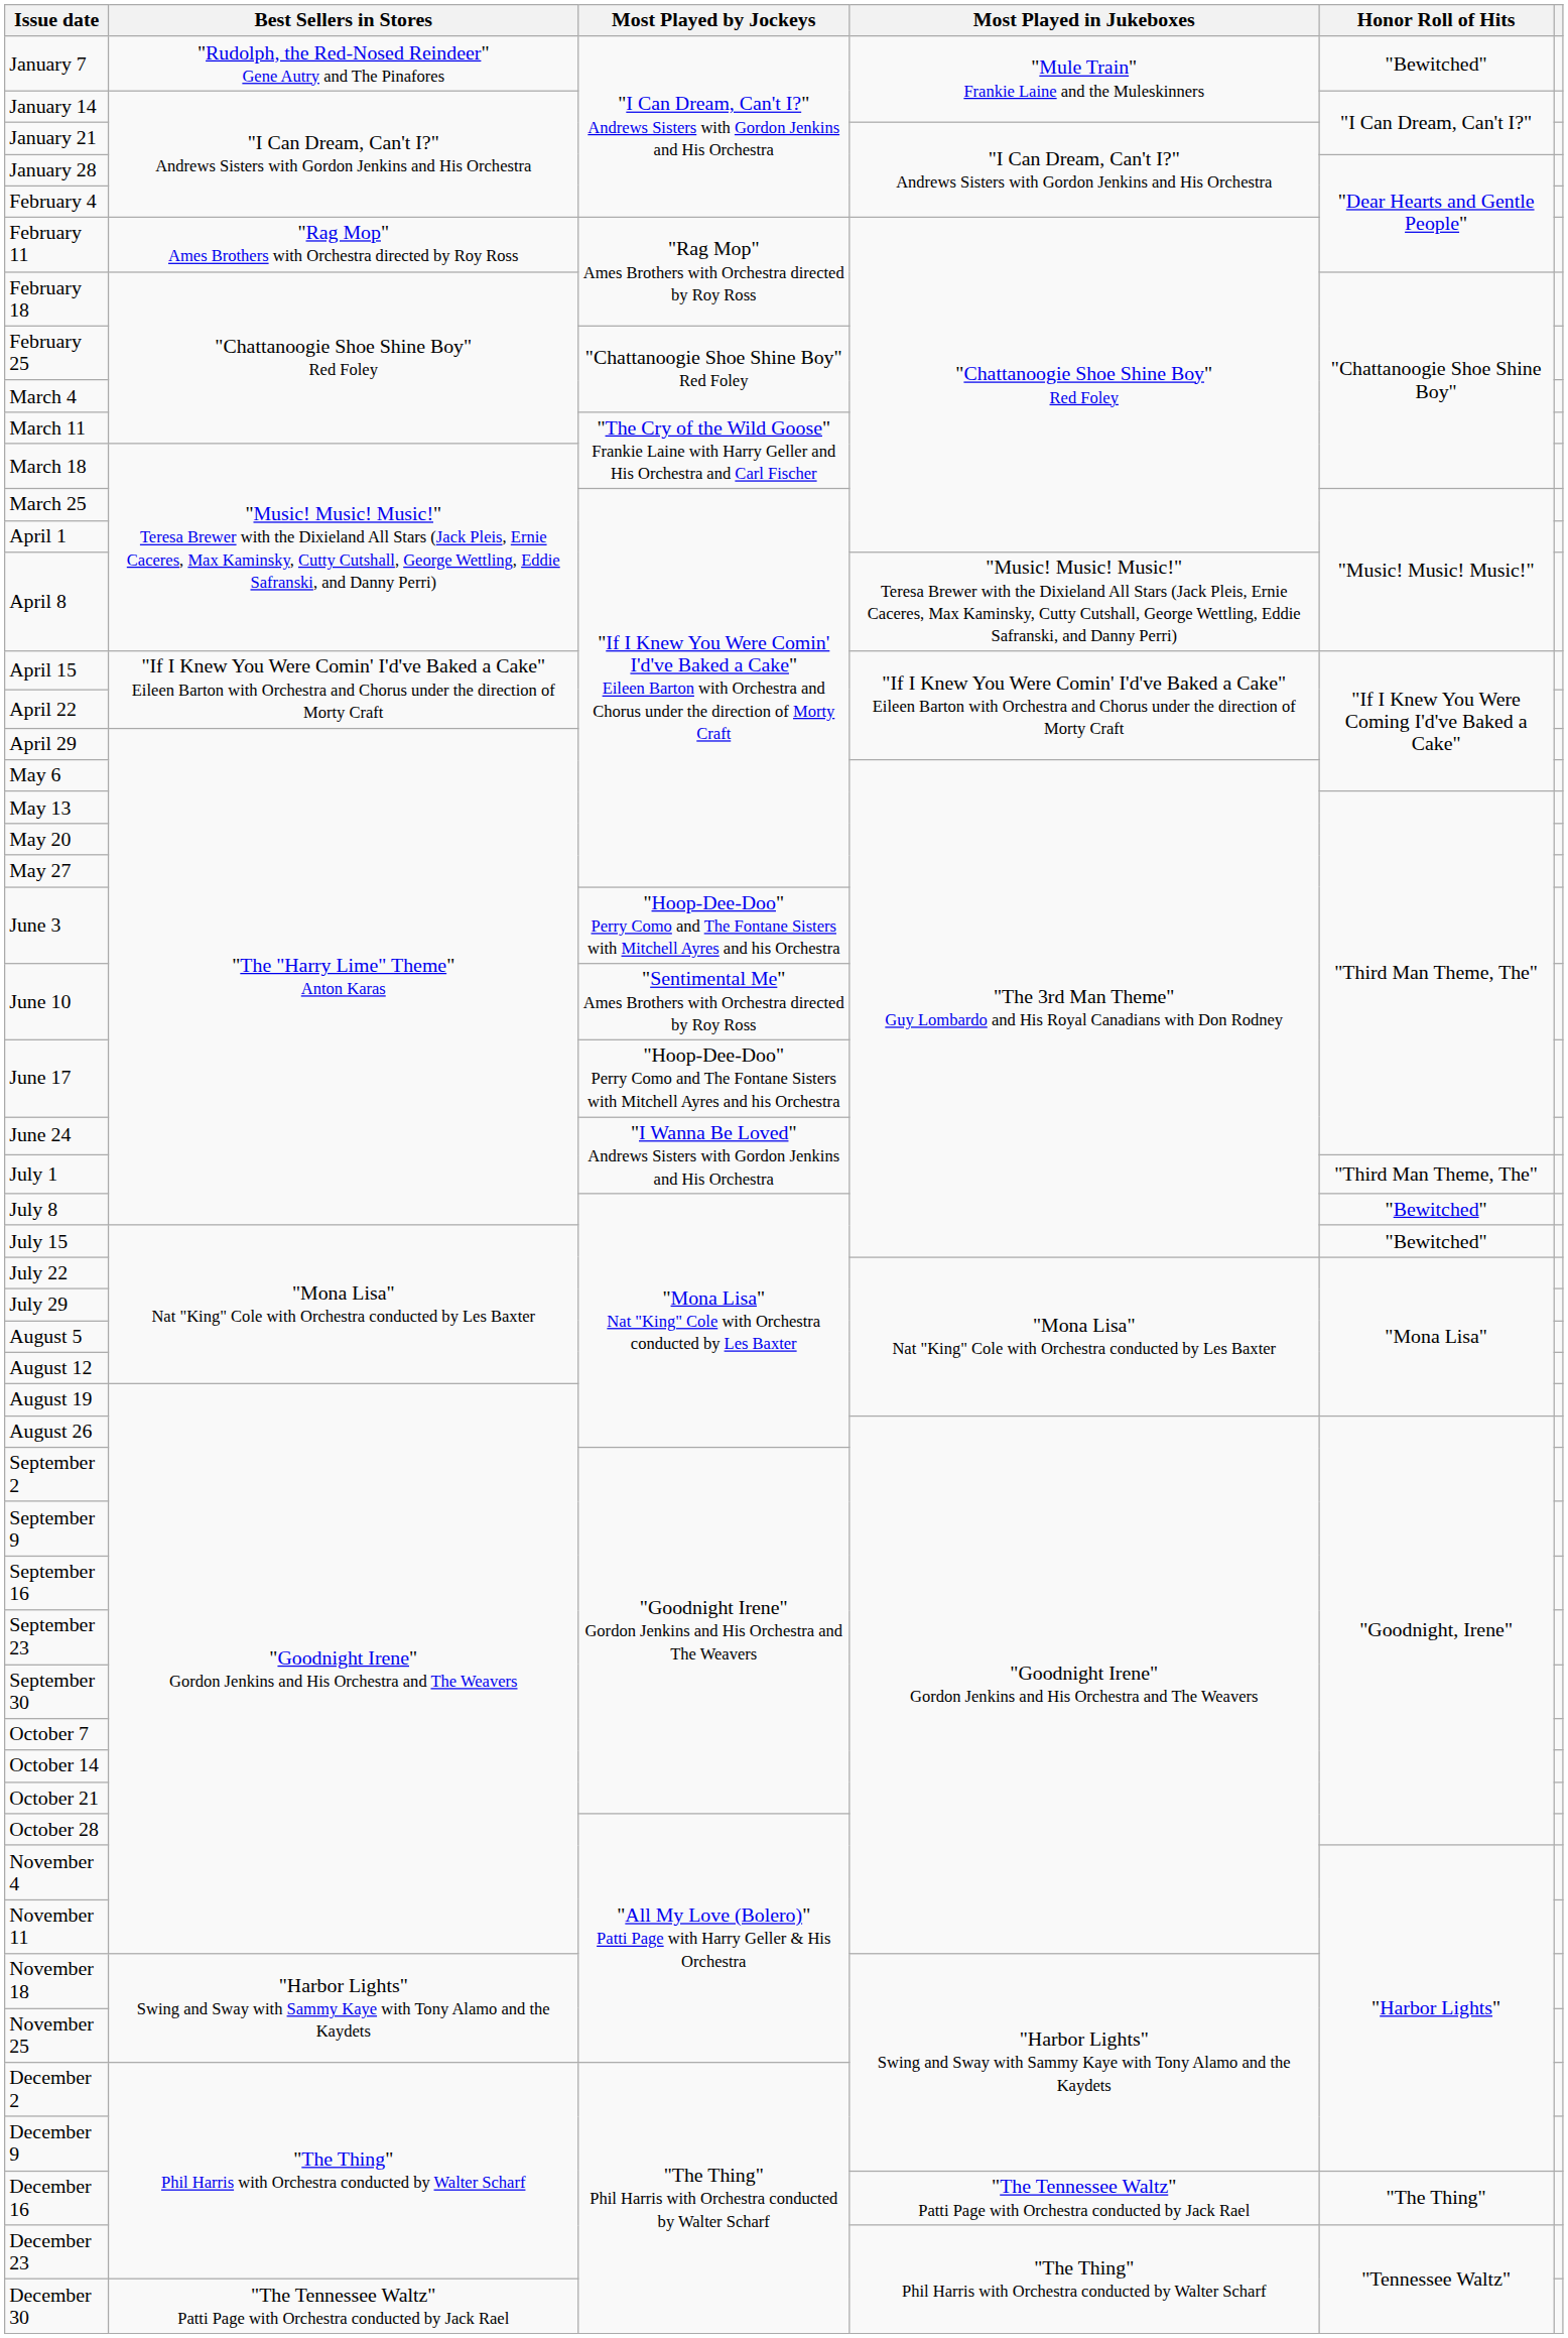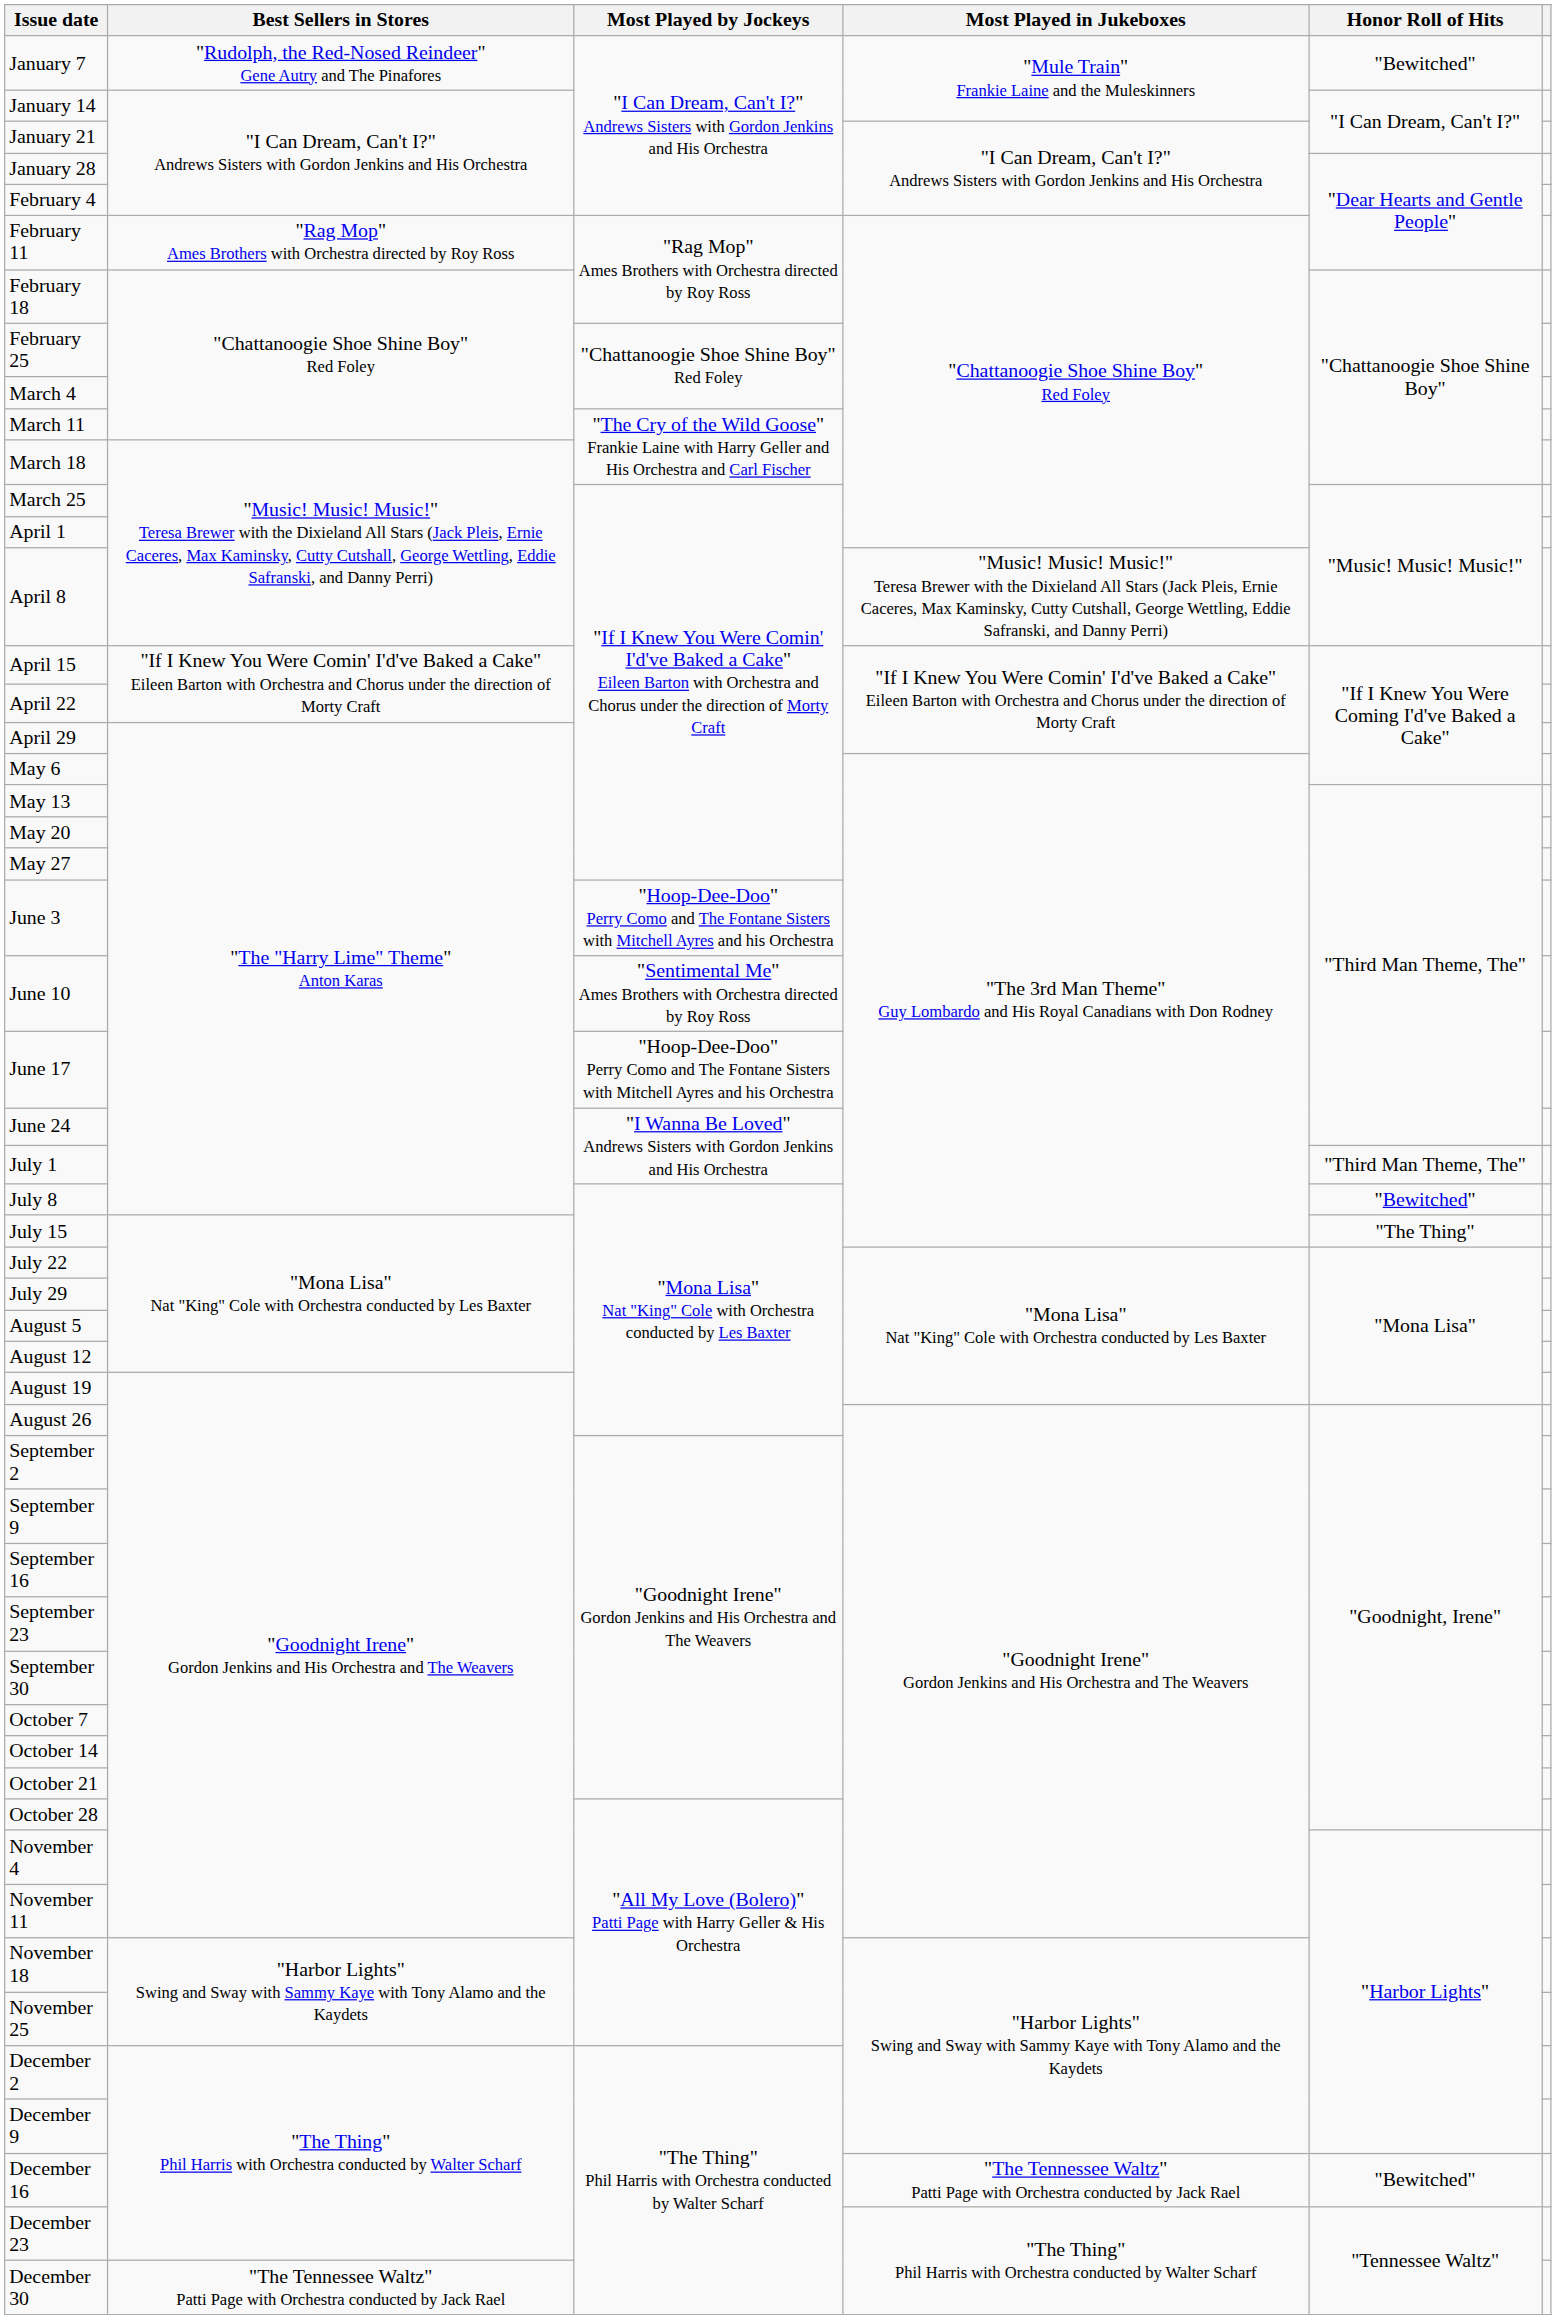July 15 | Honor Roll of Hits: "Bewitched" -> "The Thing"
December 16 | Honor Roll of Hits: "The Thing" -> "Bewitched"
